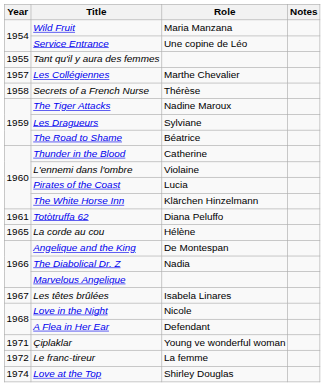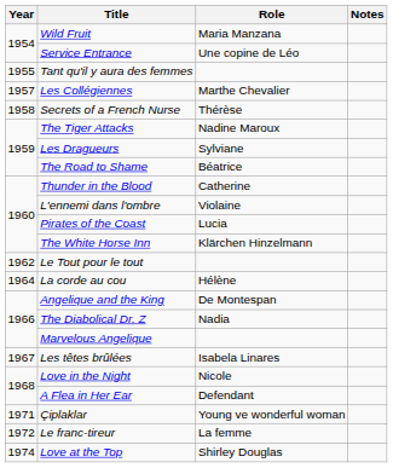- row: 1961 | Totòtruffa 62 | Diana Peluffo
+ row: 1962 | Le Tout pour le tout
La corde au cou | Year: 1965 -> 1964
